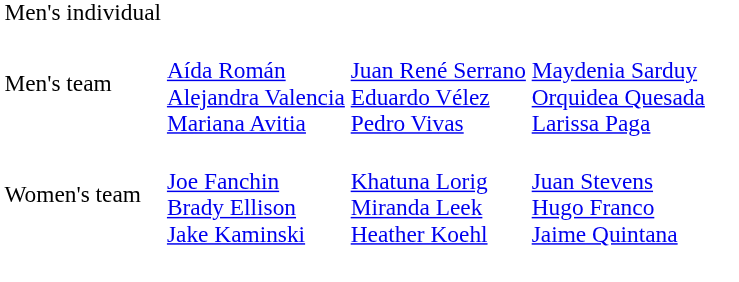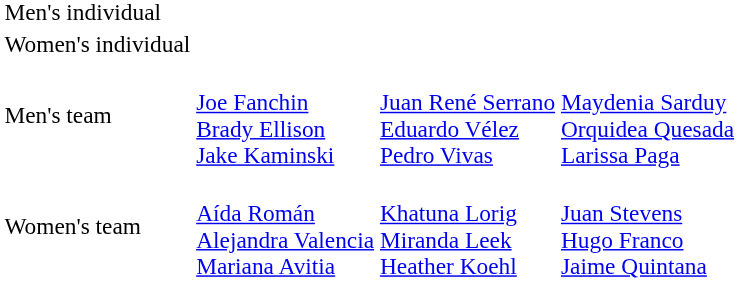+ row: Women's individual
Men's team | column 2: Aída Román Alejandra Valencia Mariana Avitia -> Joe Fanchin Brady Ellison Jake Kaminski
Women's team | column 2: Joe Fanchin Brady Ellison Jake Kaminski -> Aída Román Alejandra Valencia Mariana Avitia
